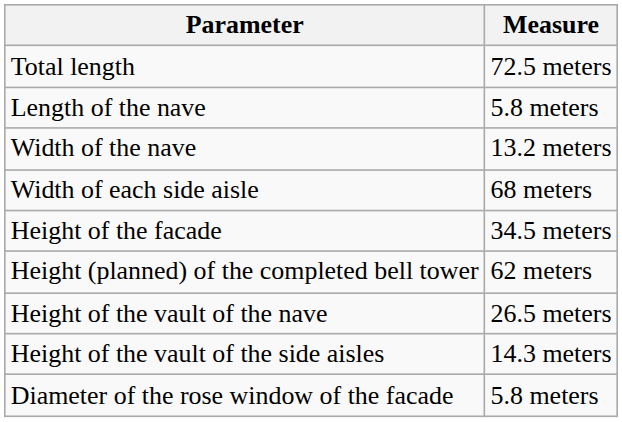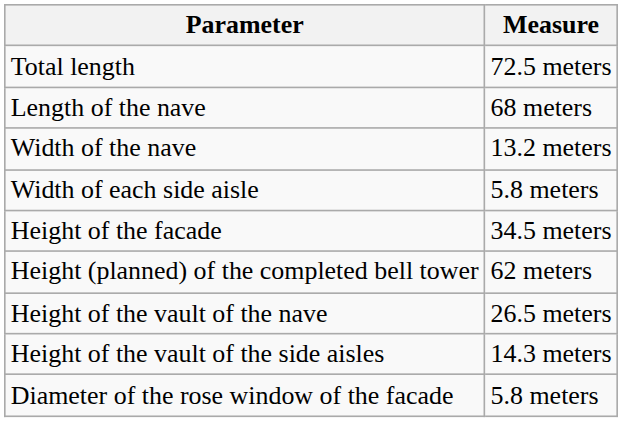Length of the nave | Measure: 5.8 meters -> 68 meters
Width of each side aisle | Measure: 68 meters -> 5.8 meters
